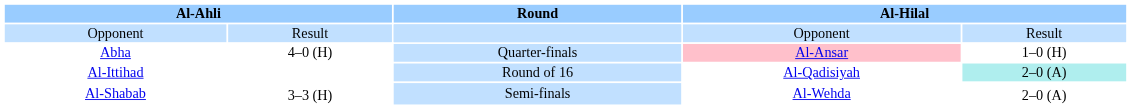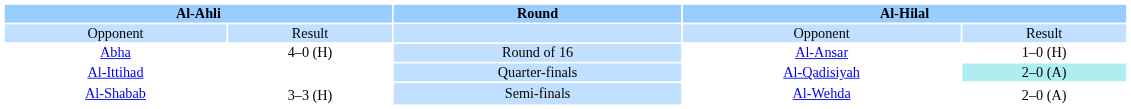Abha | Round: Quarter-finals -> Round of 16
Abha | column 4: pink background -> no background
Al-Ittihad | Round: Round of 16 -> Quarter-finals
